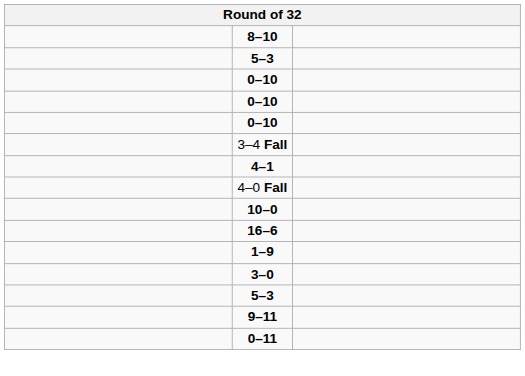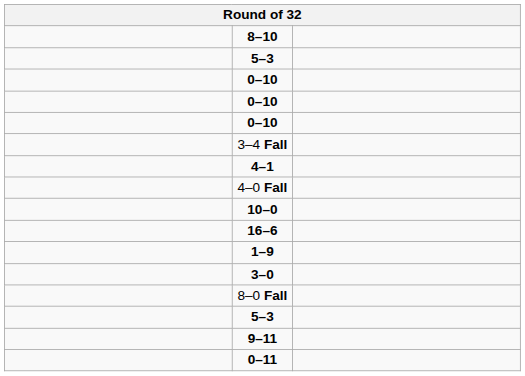+ row: 8–0 Fall
